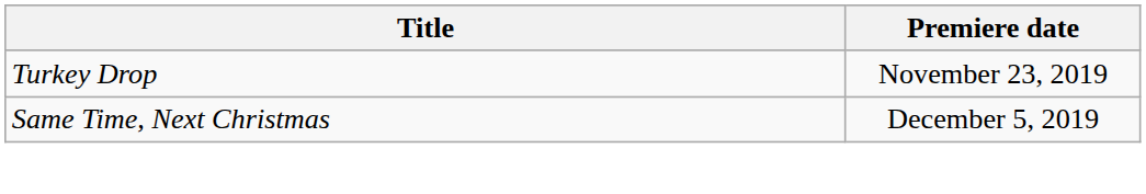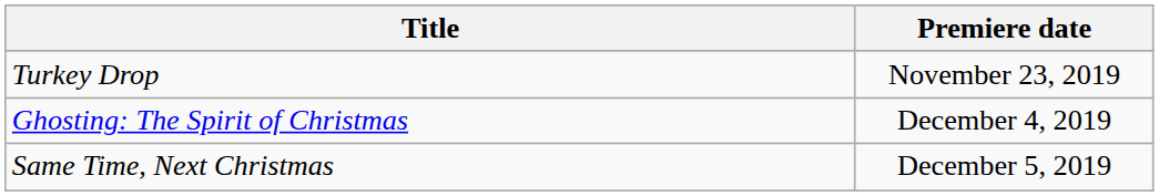+ row: Ghosting: The Spirit of Christmas | December 4, 2019
